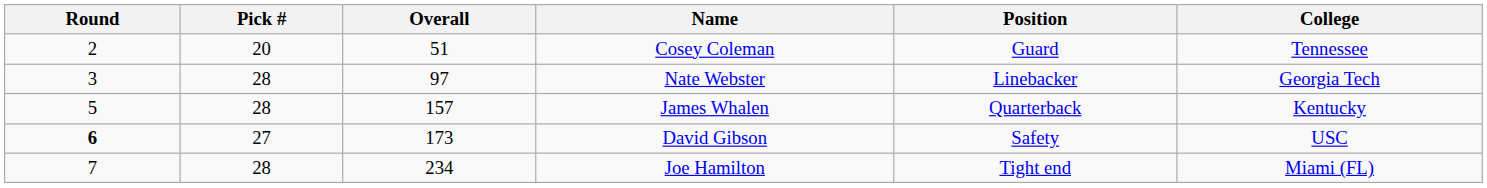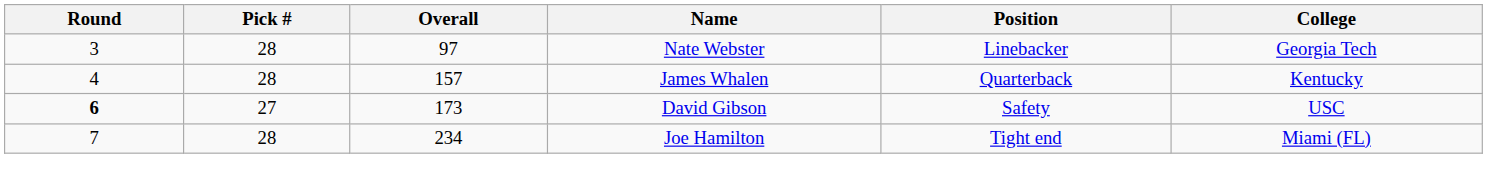- row: 2 | 20 | 51 | Cosey Coleman | Guard | Tennessee
James Whalen | Round: 5 -> 4
